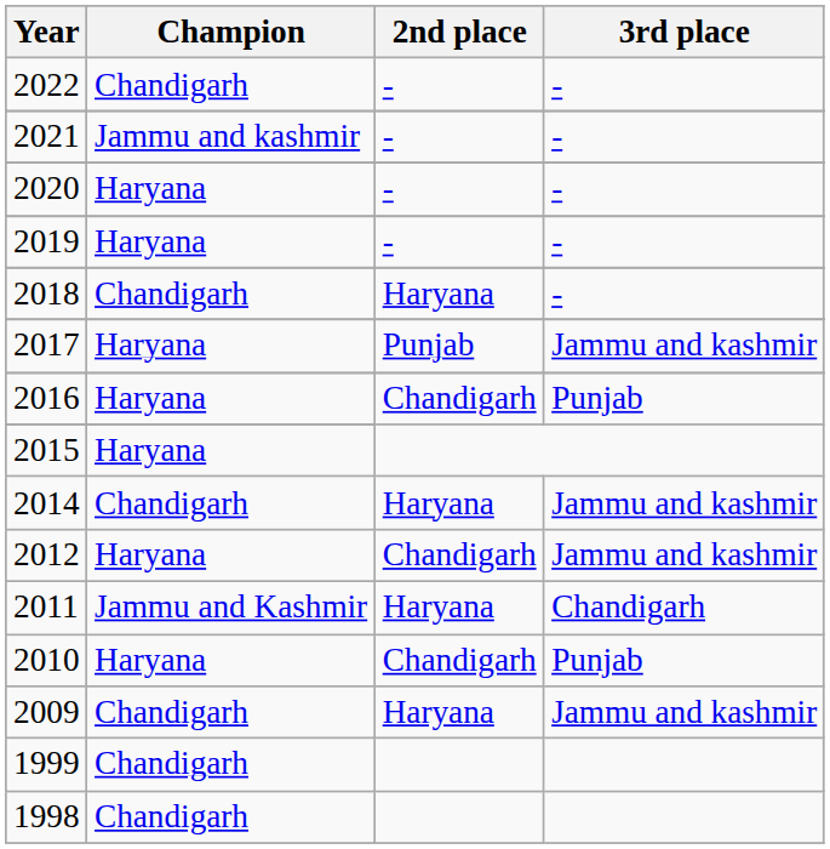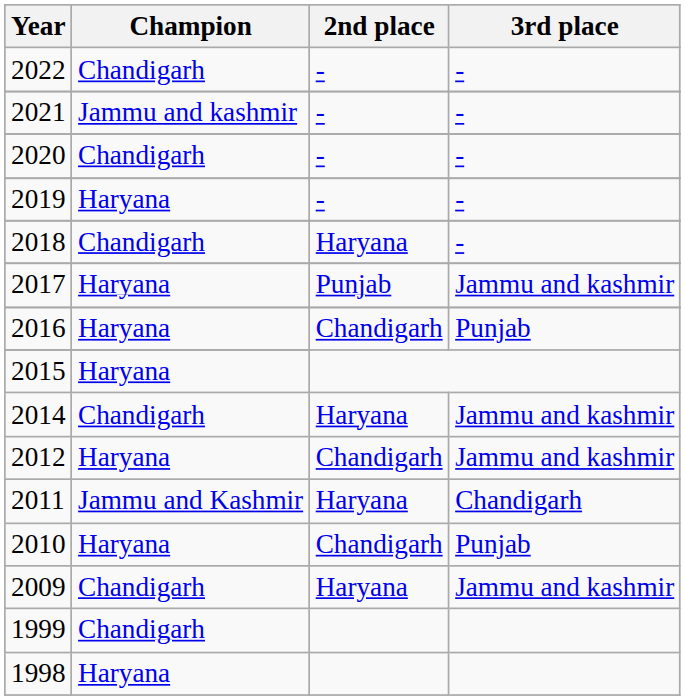2020 | Champion: Haryana -> Chandigarh
1998 | Champion: Chandigarh -> Haryana
